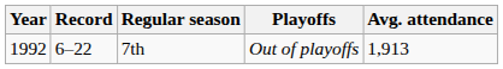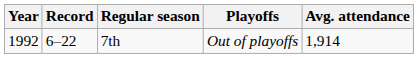7th | Avg. attendance: 1,913 -> 1,914
